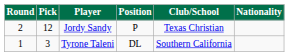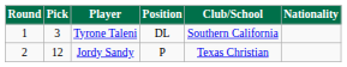rows swapped: Tyrone Taleni <-> Jordy Sandy
